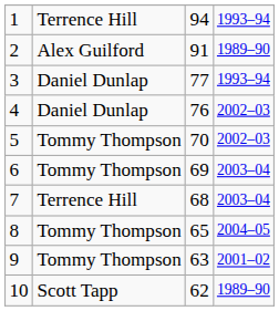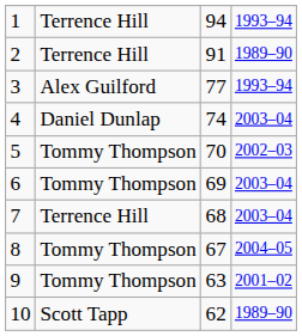2 | column 2: Alex Guilford -> Terrence Hill
3 | column 2: Daniel Dunlap -> Alex Guilford
4 | column 3: 76 -> 74
4 | column 4: 2002–03 -> 2003–04
8 | column 3: 65 -> 67
